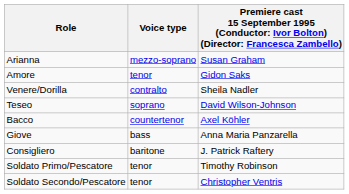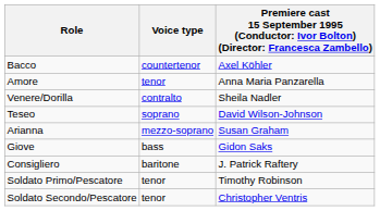rows swapped: Arianna <-> Bacco
Amore | column 3: Gidon Saks -> Anna Maria Panzarella
Giove | column 3: Anna Maria Panzarella -> Gidon Saks
